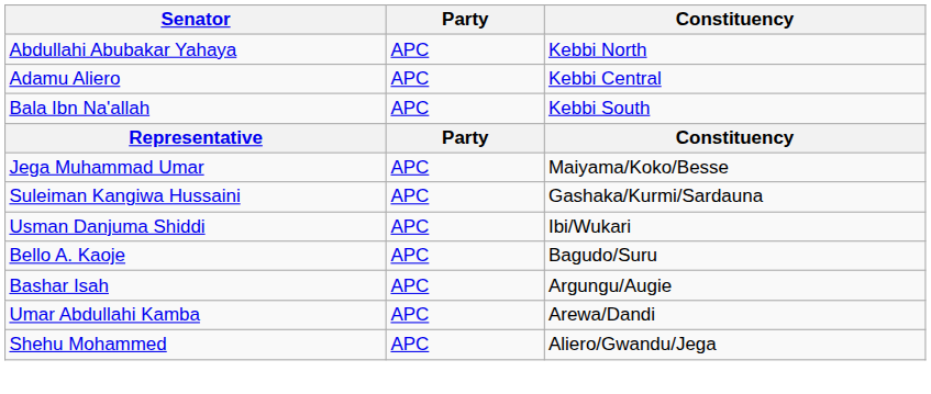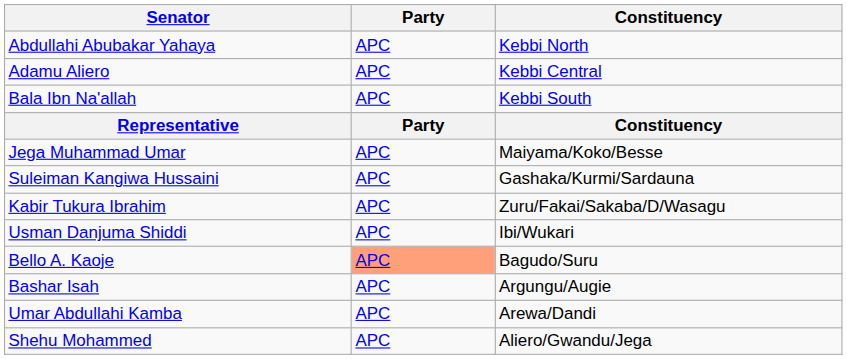+ row: Kabir Tukura Ibrahim | APC | Zuru/Fakai/Sakaba/D/Wasagu
Bello A. Kaoje | Party: no background -> lightsalmon background
